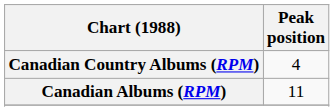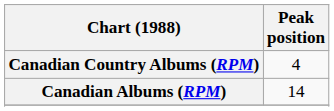Canadian Albums (RPM) | Peak position: 11 -> 14
